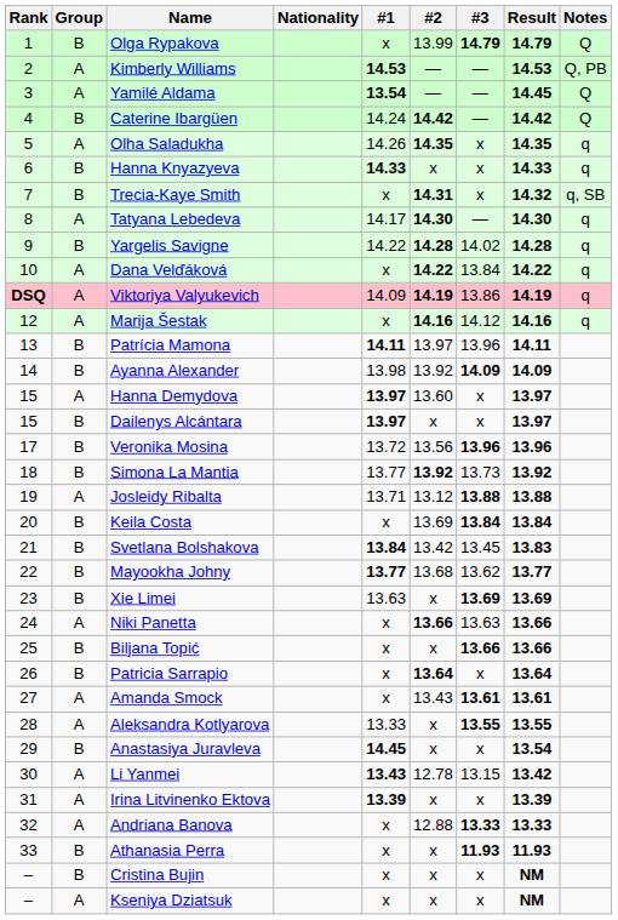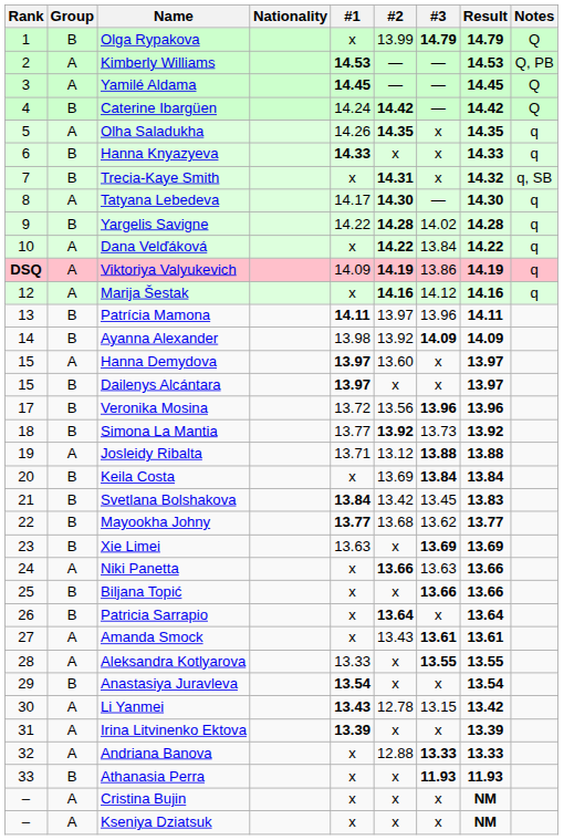Yamilé Aldama | #1: 13.54 -> 14.45
Anastasiya Juravleva | #1: 14.45 -> 13.54
Cristina Bujin | Group: B -> A
